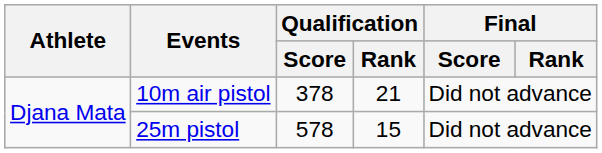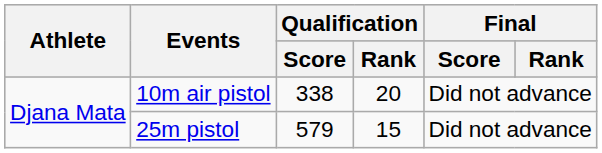10m air pistol | Qualification / Score: 378 -> 338
10m air pistol | Qualification / Rank: 21 -> 20
25m pistol | Qualification / Score: 578 -> 579
